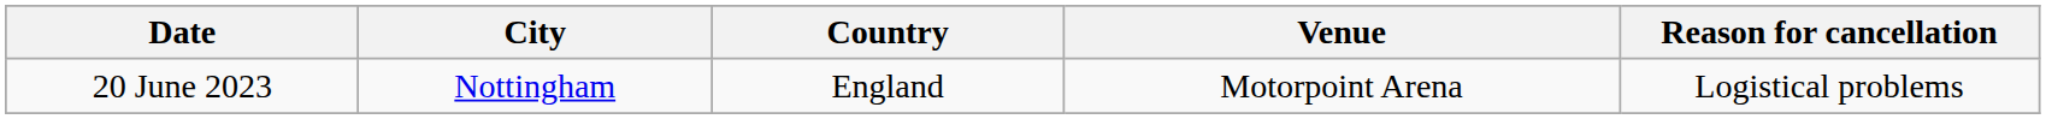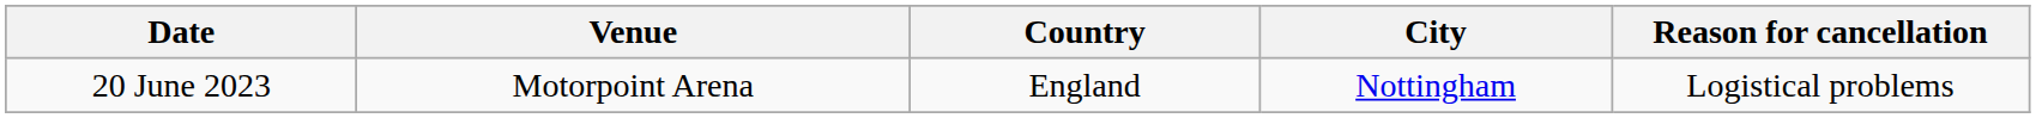columns swapped: City <-> Venue
